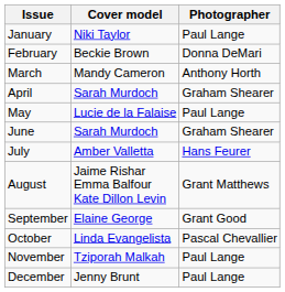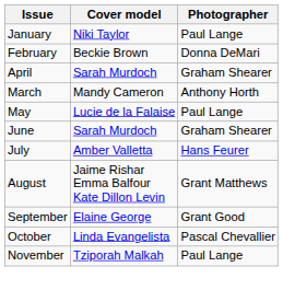rows swapped: March <-> April
- row: December | Jenny Brunt | Paul Lange
